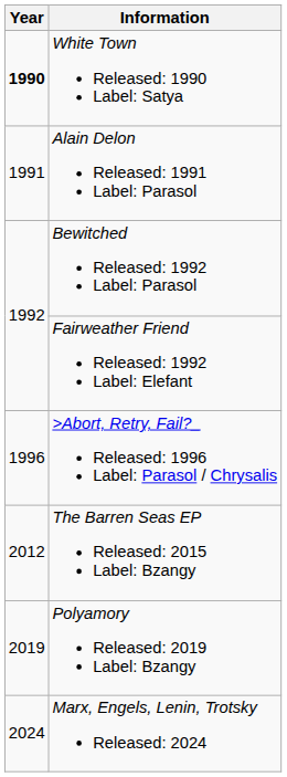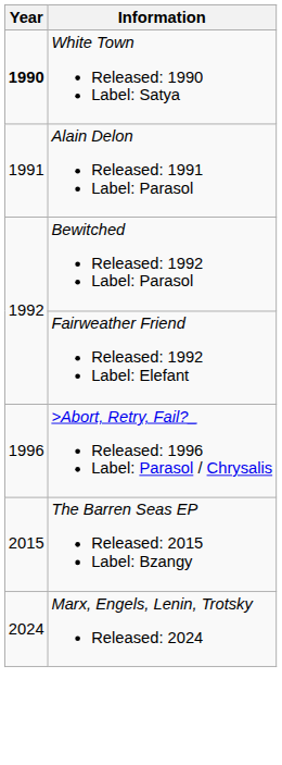The Barren Seas EP Released: 2015 Label: Bzangy | Year: 2012 -> 2015
- row: 2019 | Polyamory Released: 2019 Label: Bzangy
